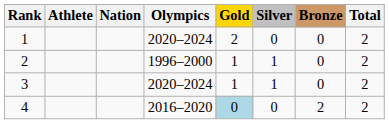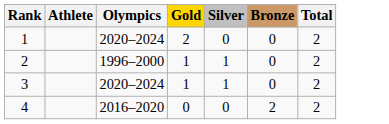- column: Nation
4 | Gold: lightblue background -> no background
